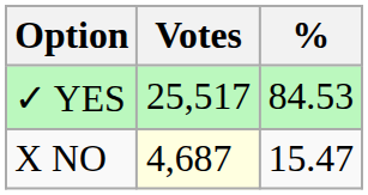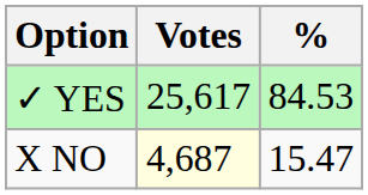✓ YES | Votes: 25,517 -> 25,617
